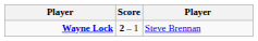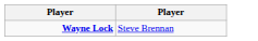- column: Score | 2 – 1
